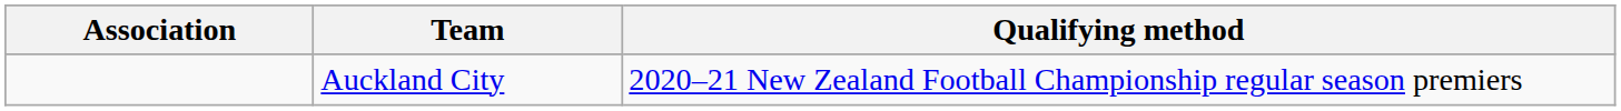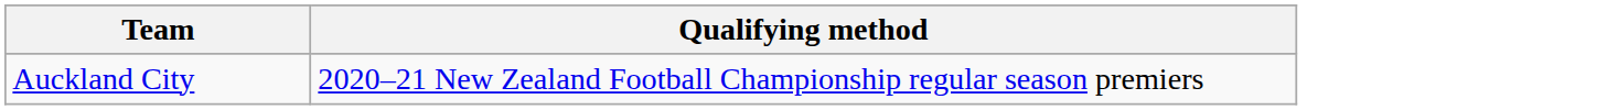- column: Association
